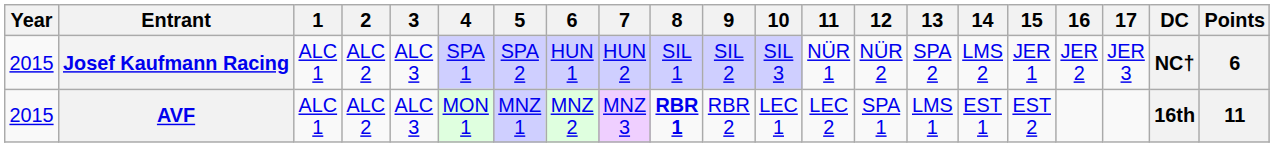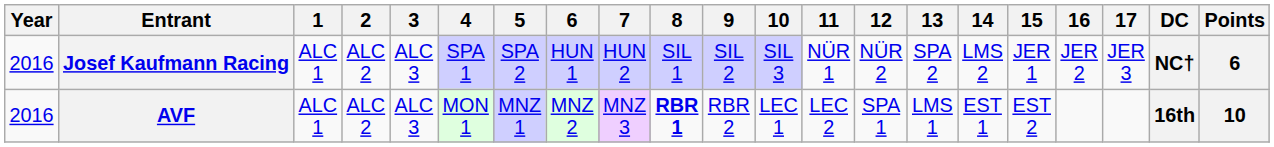Josef Kaufmann Racing | Year: 2015 -> 2016
AVF | Year: 2015 -> 2016
AVF | Points: 11 -> 10
